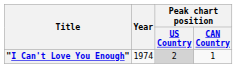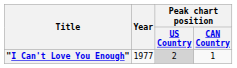"I Can't Love You Enough" | Year: 1974 -> 1977
